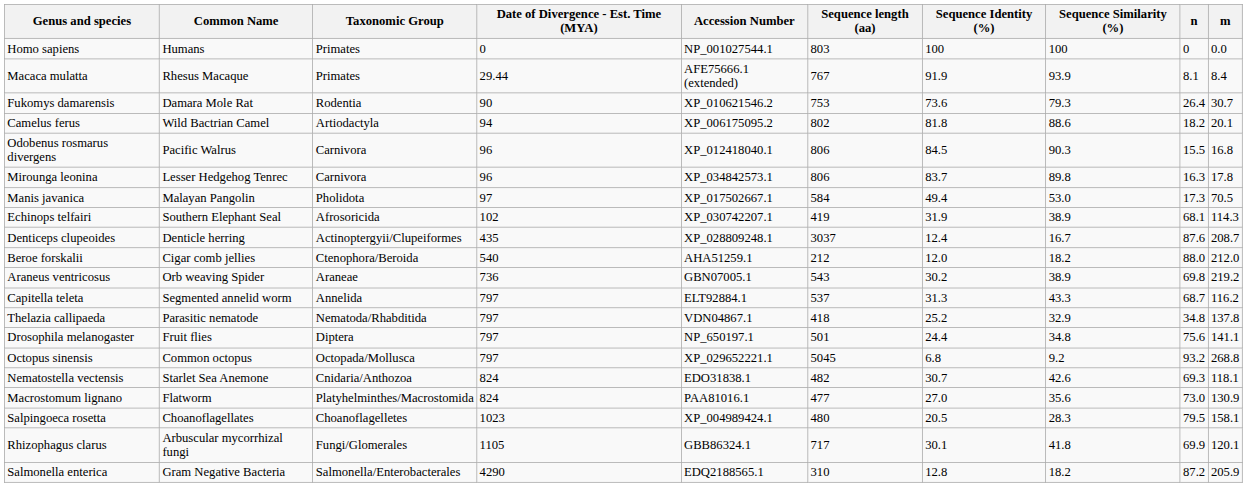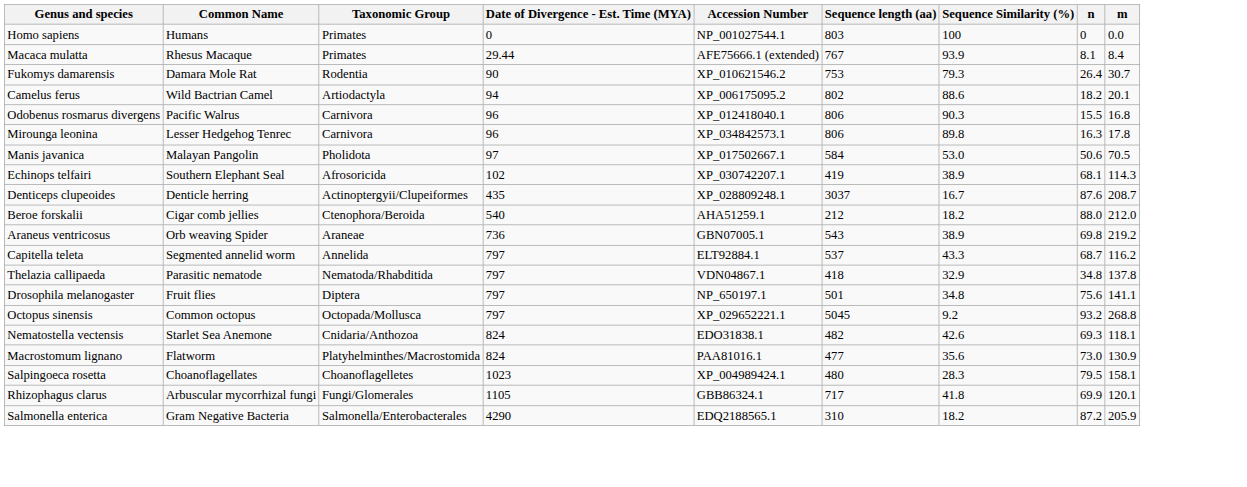- column: Sequence Identity (%) | 100 | 91.9 | 73.6 | 81.8 | 84.5 | 83.7 | 49.4 | 31.9 | 12.4 | 12.0 | 30.2 | 31.3 | 25.2 | 24.4 | 6.8 | 30.7 | 27.0 | 20.5 | 30.1 | 12.8
Manis javanica | n: 17.3 -> 50.6
